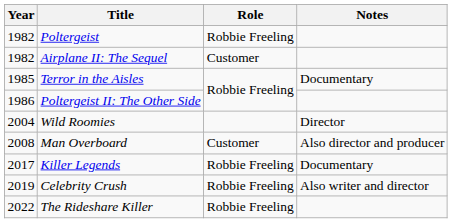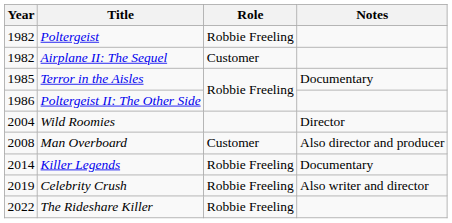Killer Legends | Year: 2017 -> 2014
